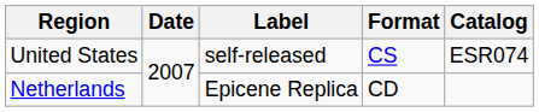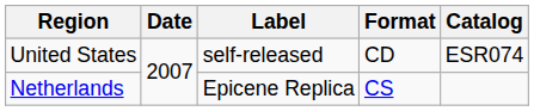United States | Format: CS -> CD
Netherlands | Format: CD -> CS
